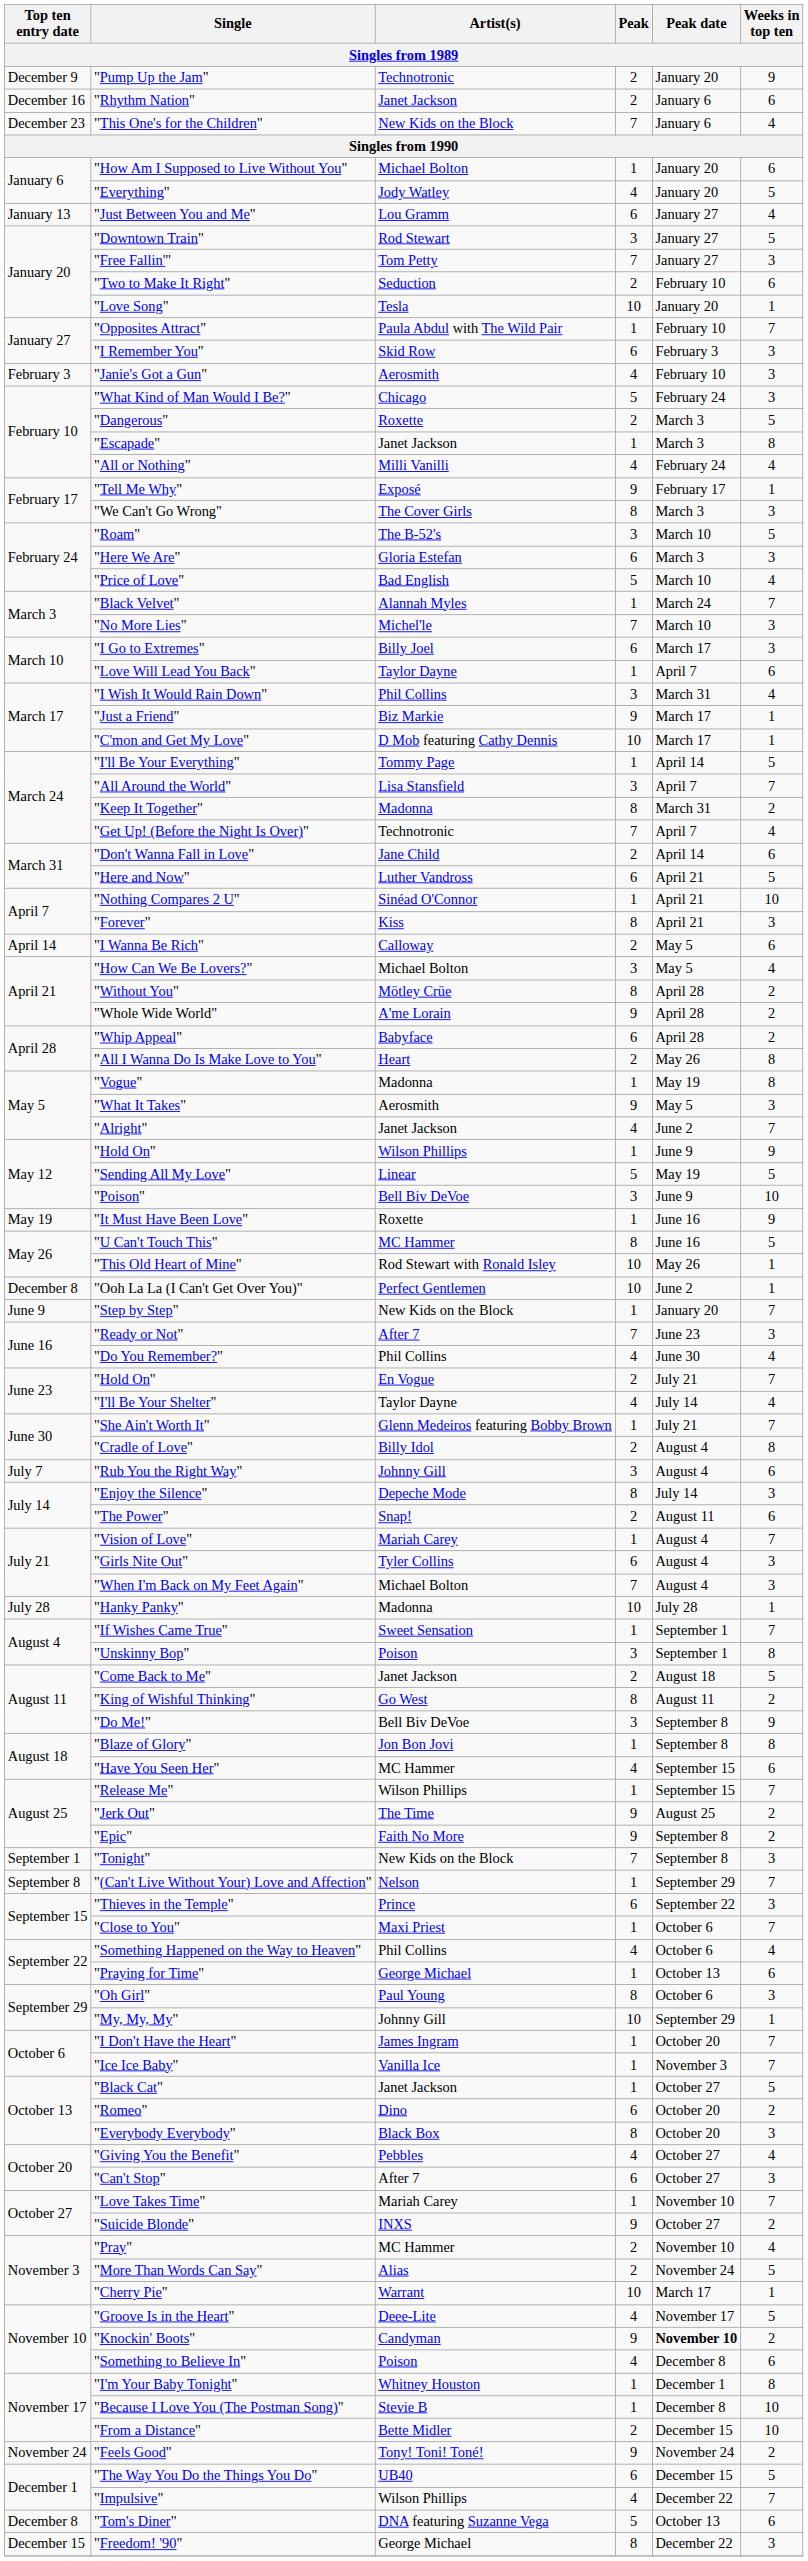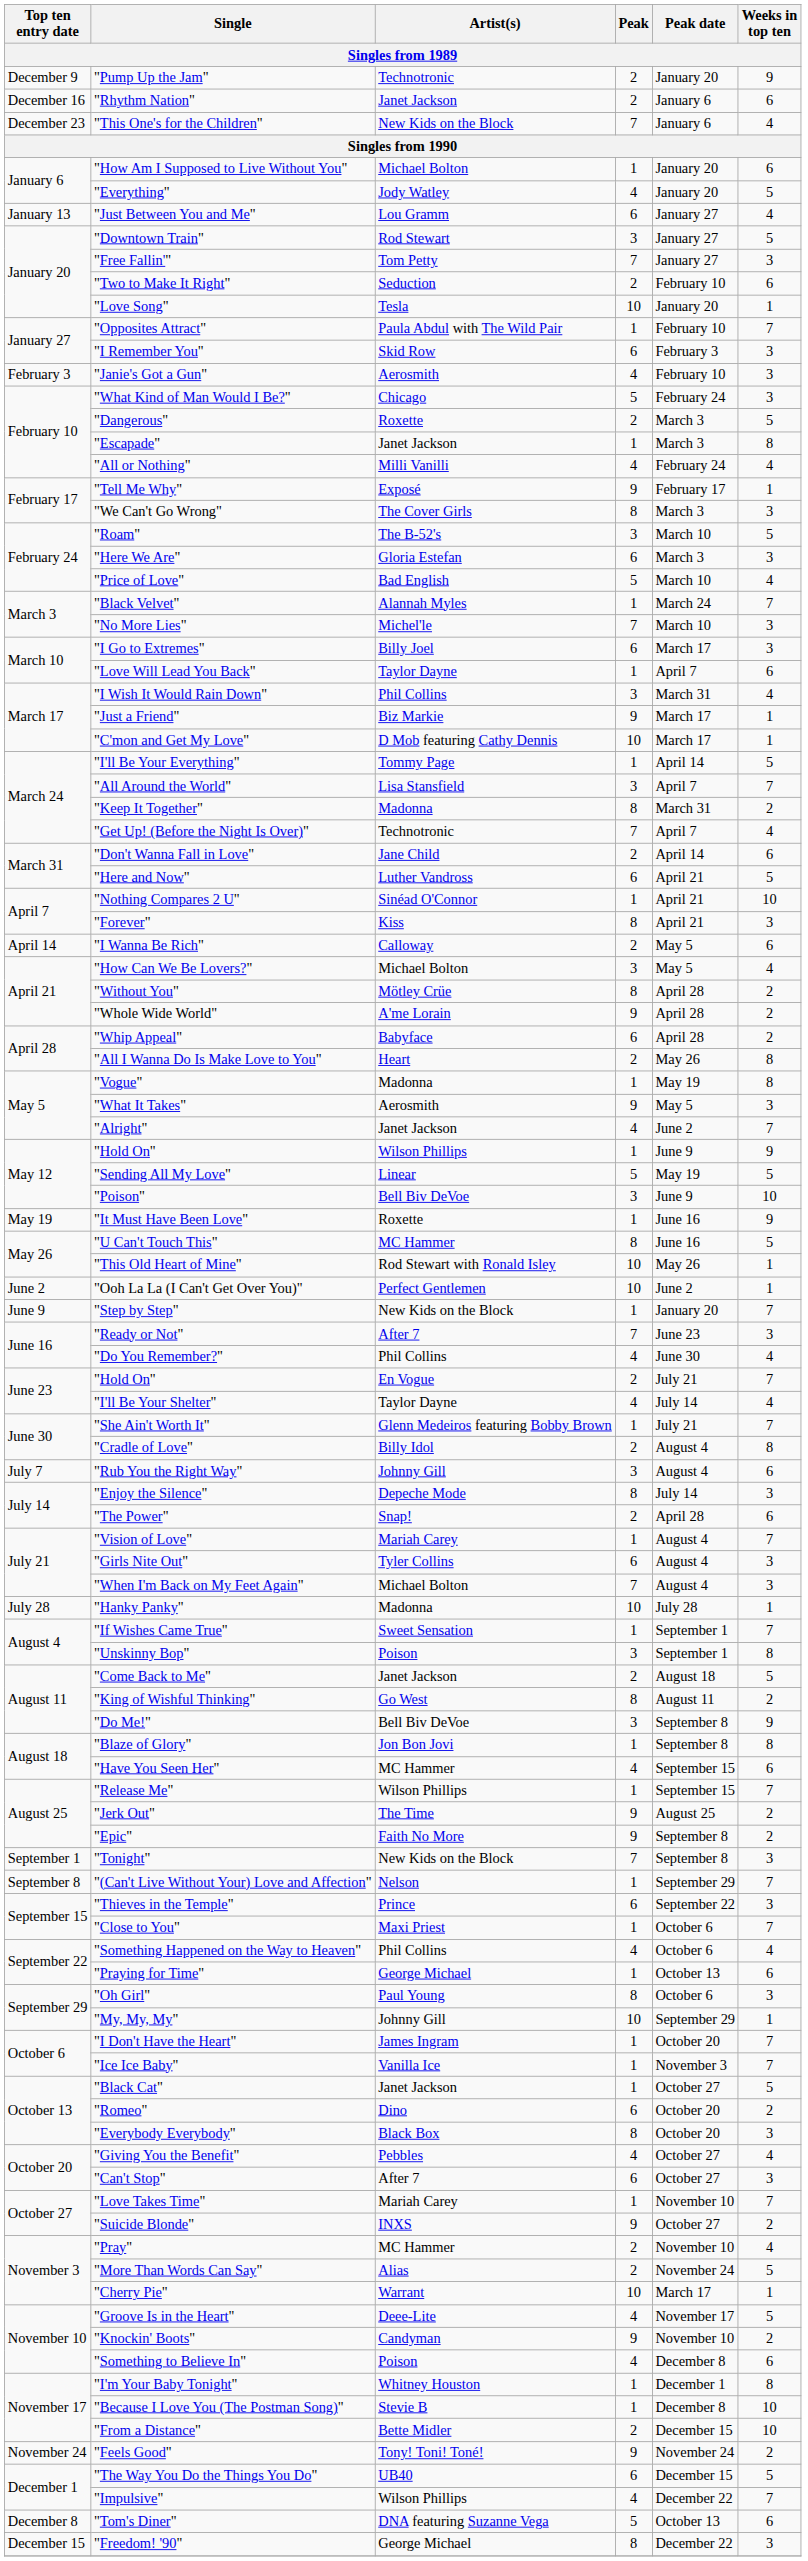"Ooh La La (I Can't Get Over You)" | Top ten entry date: December 8 -> June 2
"The Power" | Peak date: August 11 -> April 28
"Knockin' Boots" | Peak date: bold -> normal
